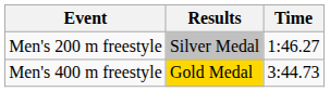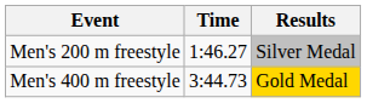columns swapped: Results <-> Time
